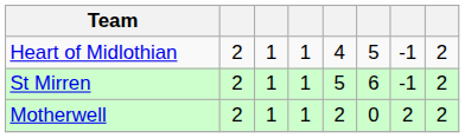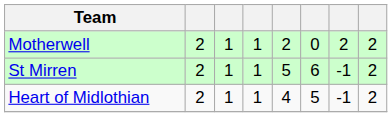rows swapped: Motherwell <-> Heart of Midlothian
